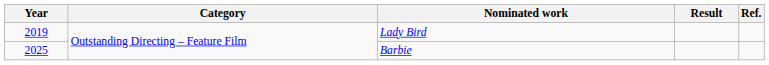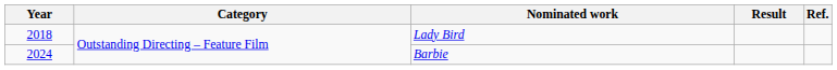Lady Bird | Year: 2019 -> 2018
Barbie | Year: 2025 -> 2024
